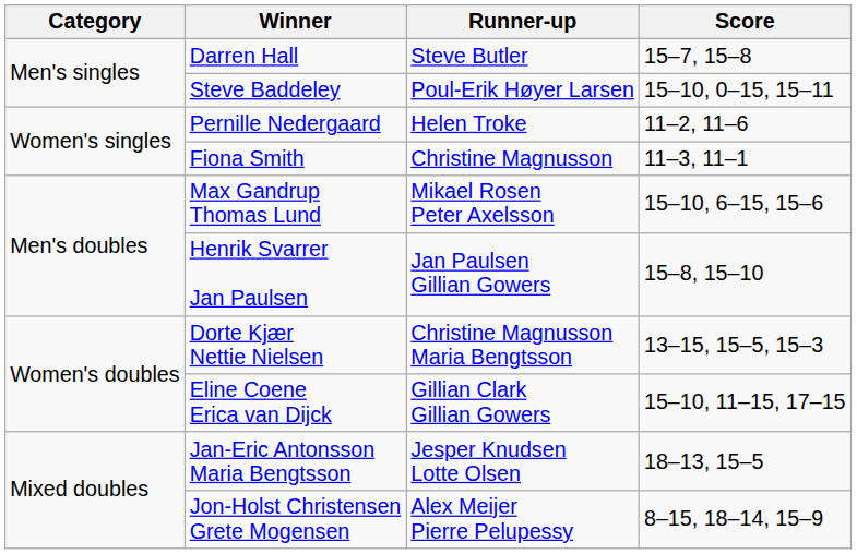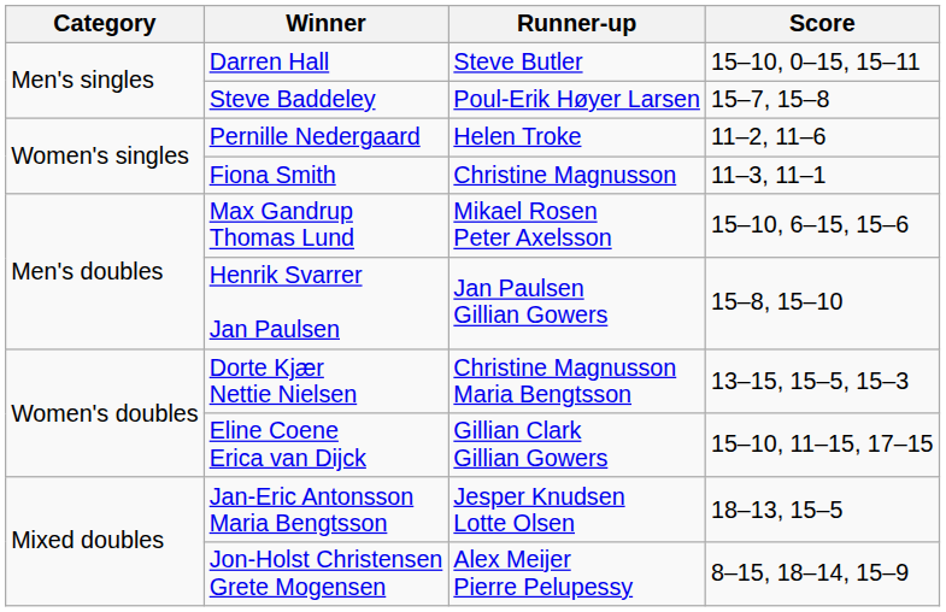Darren Hall | Score: 15–7, 15–8 -> 15–10, 0–15, 15–11
Steve Baddeley | Score: 15–10, 0–15, 15–11 -> 15–7, 15–8
